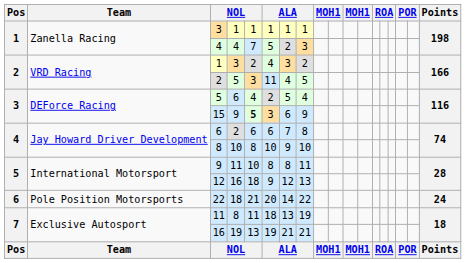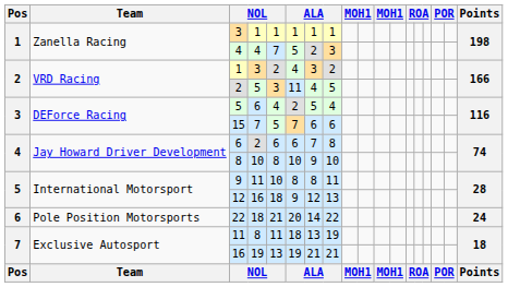15 | column 4: 9 -> 7
15 | column 5: bold -> normal
15 | column 6: 3 -> 7
15 | column 8: 9 -> 6
